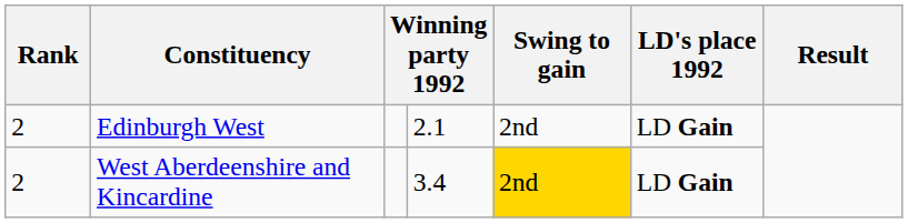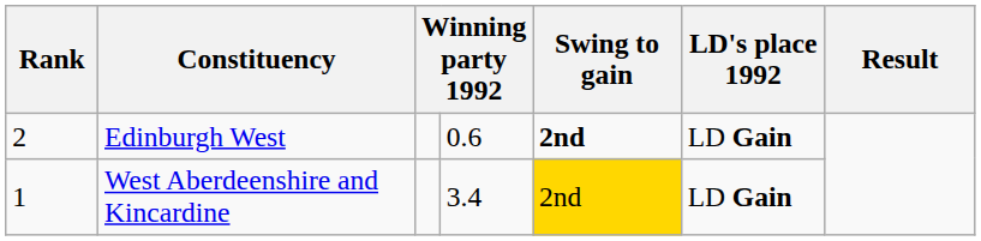Edinburgh West | column 4: 2.1 -> 0.6
Edinburgh West | Swing to gain: normal -> bold
West Aberdeenshire and Kincardine | Rank: 2 -> 1
